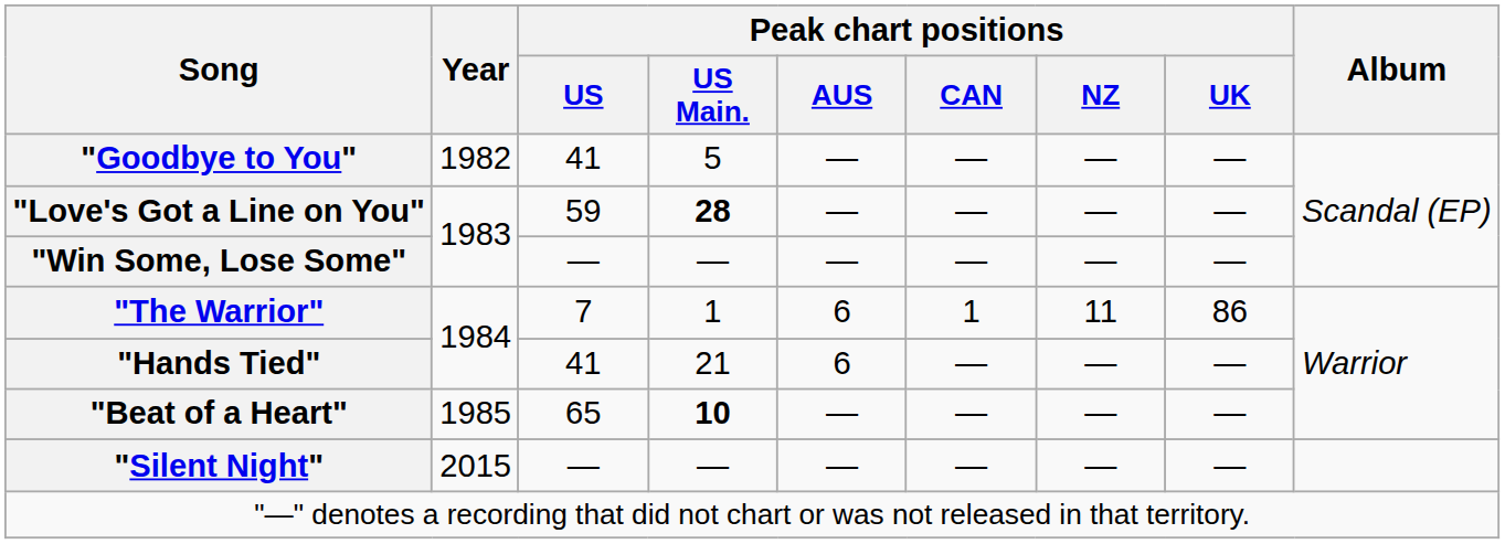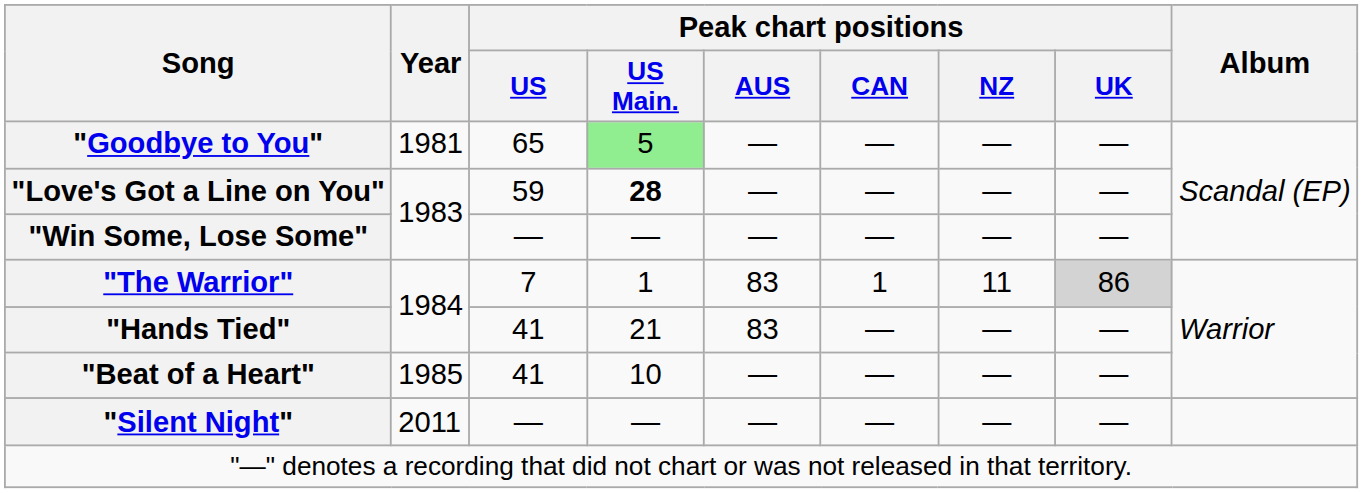"Goodbye to You" | Year: 1982 -> 1981
"Goodbye to You" | Peak chart positions / US: 41 -> 65
"Goodbye to You" | Peak chart positions / US Main.: no background -> lightgreen background
"The Warrior" | Peak chart positions / AUS: 6 -> 83
"The Warrior" | Peak chart positions / UK: no background -> lightgrey background
"Hands Tied" | Peak chart positions / AUS: 6 -> 83
"Beat of a Heart" | Peak chart positions / US: 65 -> 41
"Beat of a Heart" | Peak chart positions / US Main.: bold -> normal
"Silent Night" | Year: 2015 -> 2011
